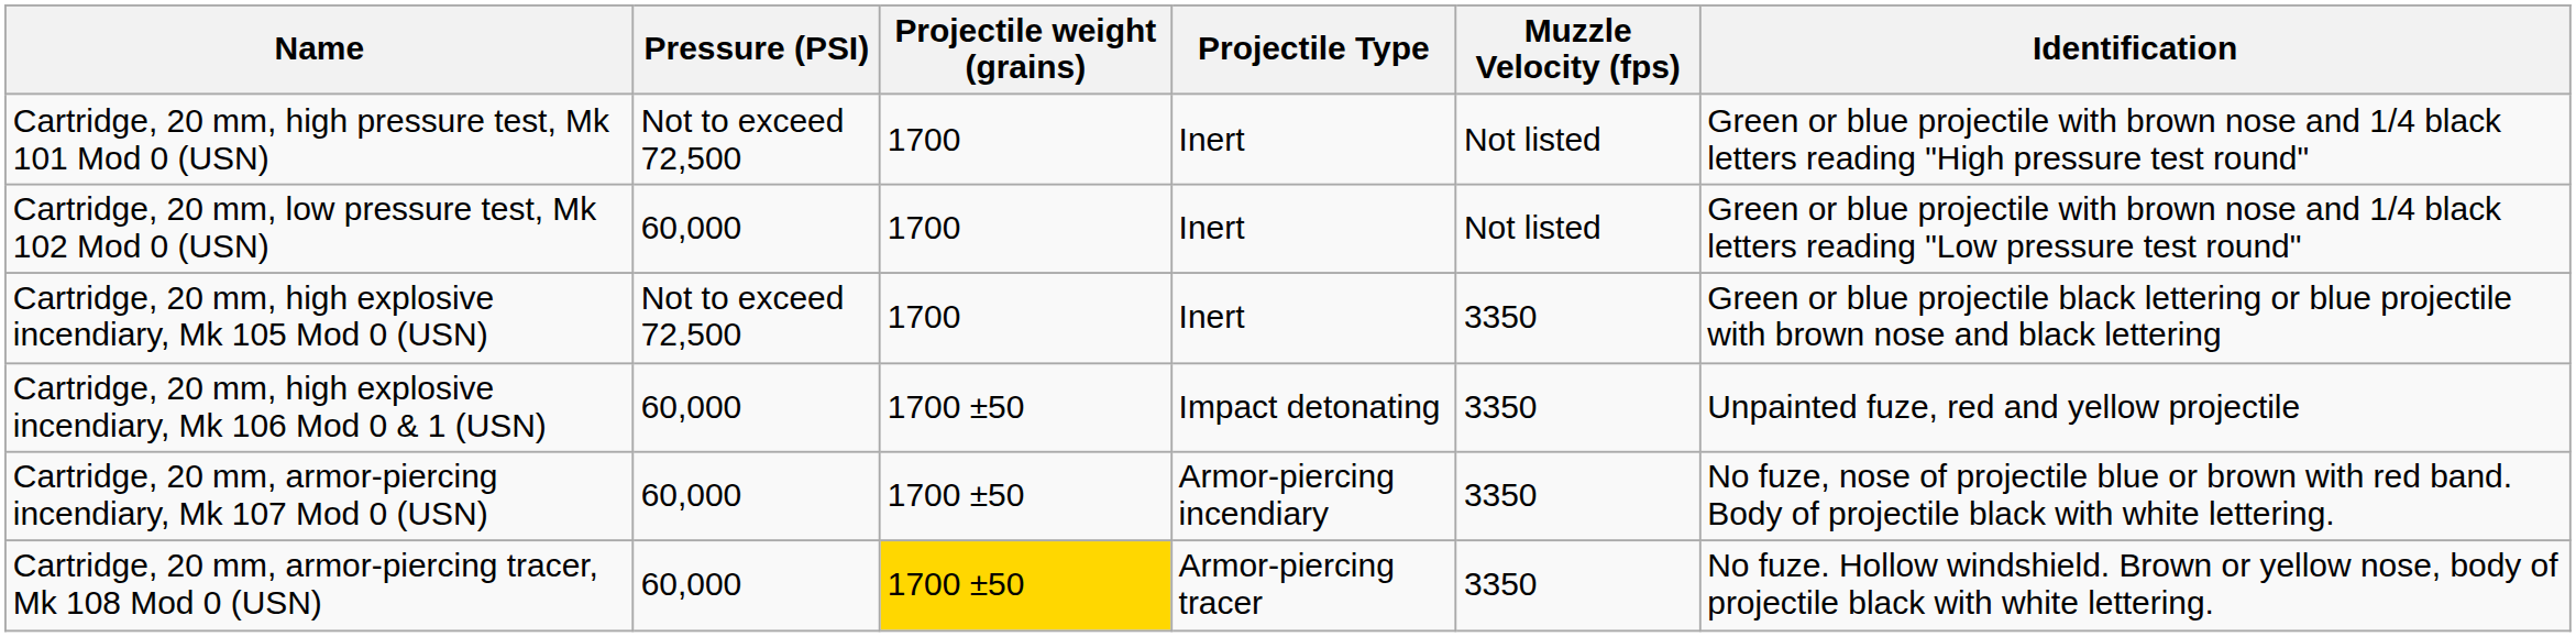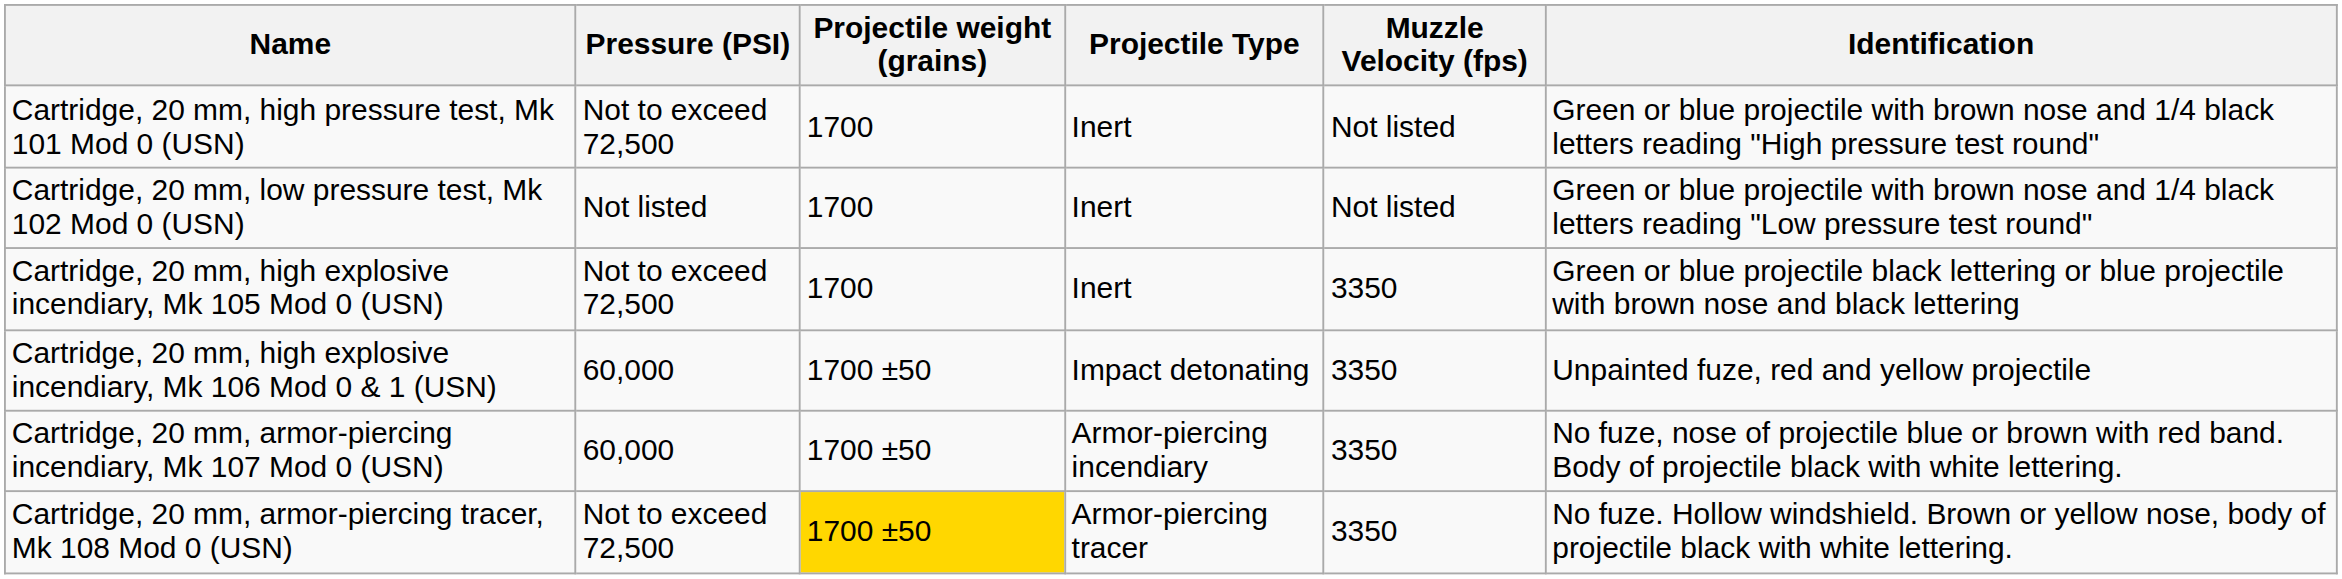Cartridge, 20 mm, low pressure test, Mk 102 Mod 0 (USN) | Pressure (PSI): 60,000 -> Not listed
Cartridge, 20 mm, armor-piercing tracer, Mk 108 Mod 0 (USN) | Pressure (PSI): 60,000 -> Not to exceed 72,500
